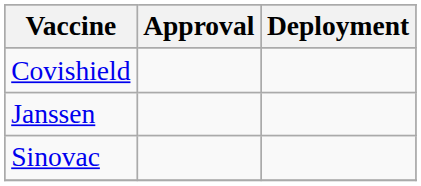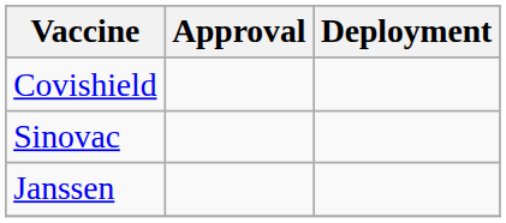rows swapped: Sinovac <-> Janssen
